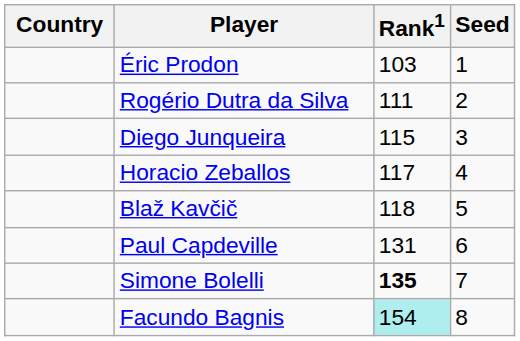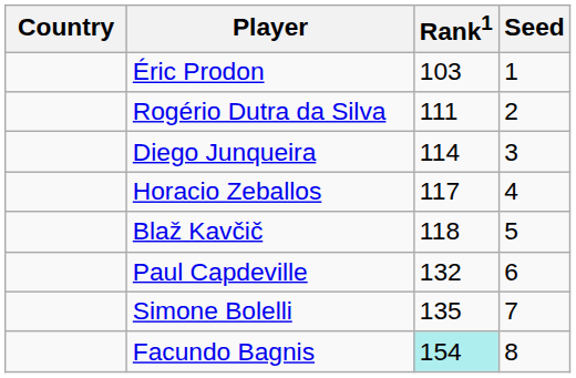Diego Junqueira | Rank1: 115 -> 114
Paul Capdeville | Rank1: 131 -> 132
Simone Bolelli | Rank1: bold -> normal
